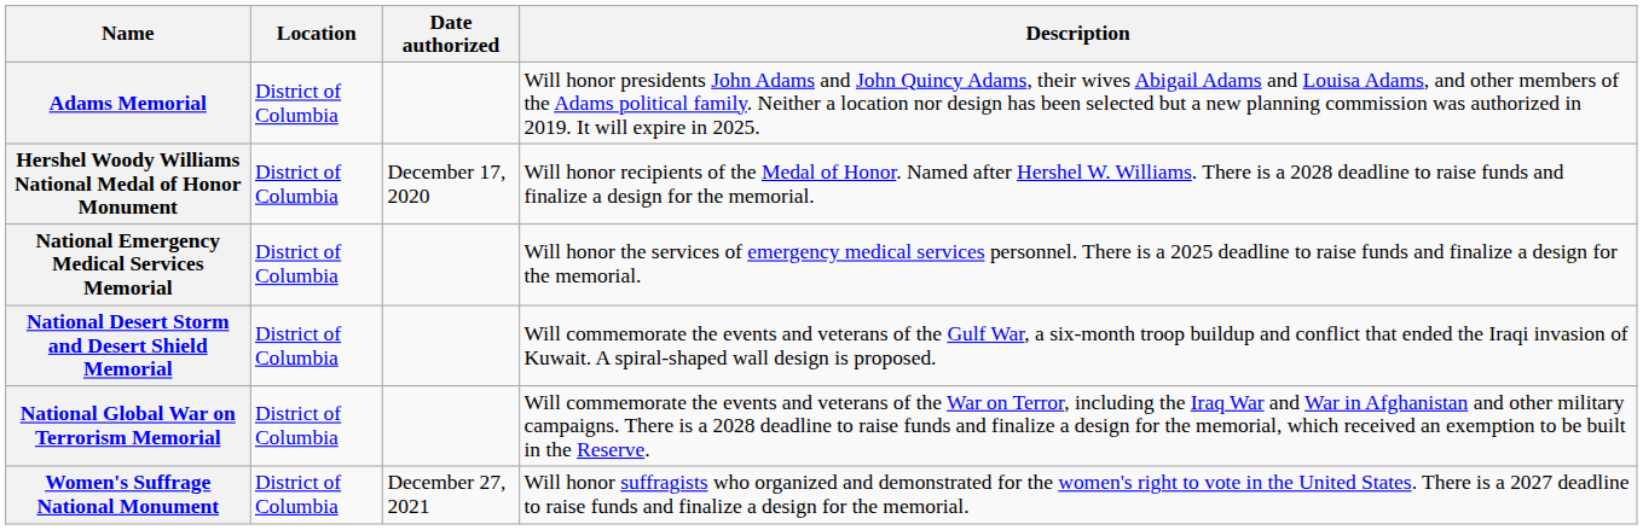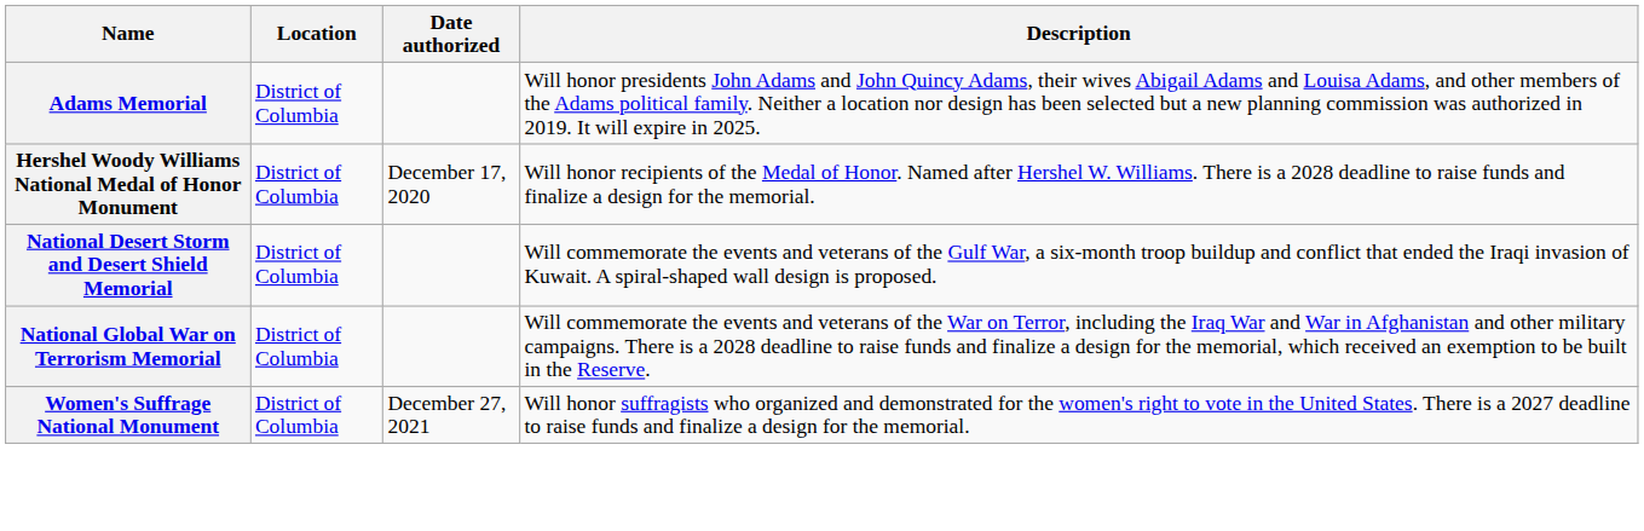- row: National Emergency Medical Services Memorial | District of Columbia | Will honor the services of emergency medical services personnel. There is a 2025 deadline to raise funds and finalize a design for the memorial.
